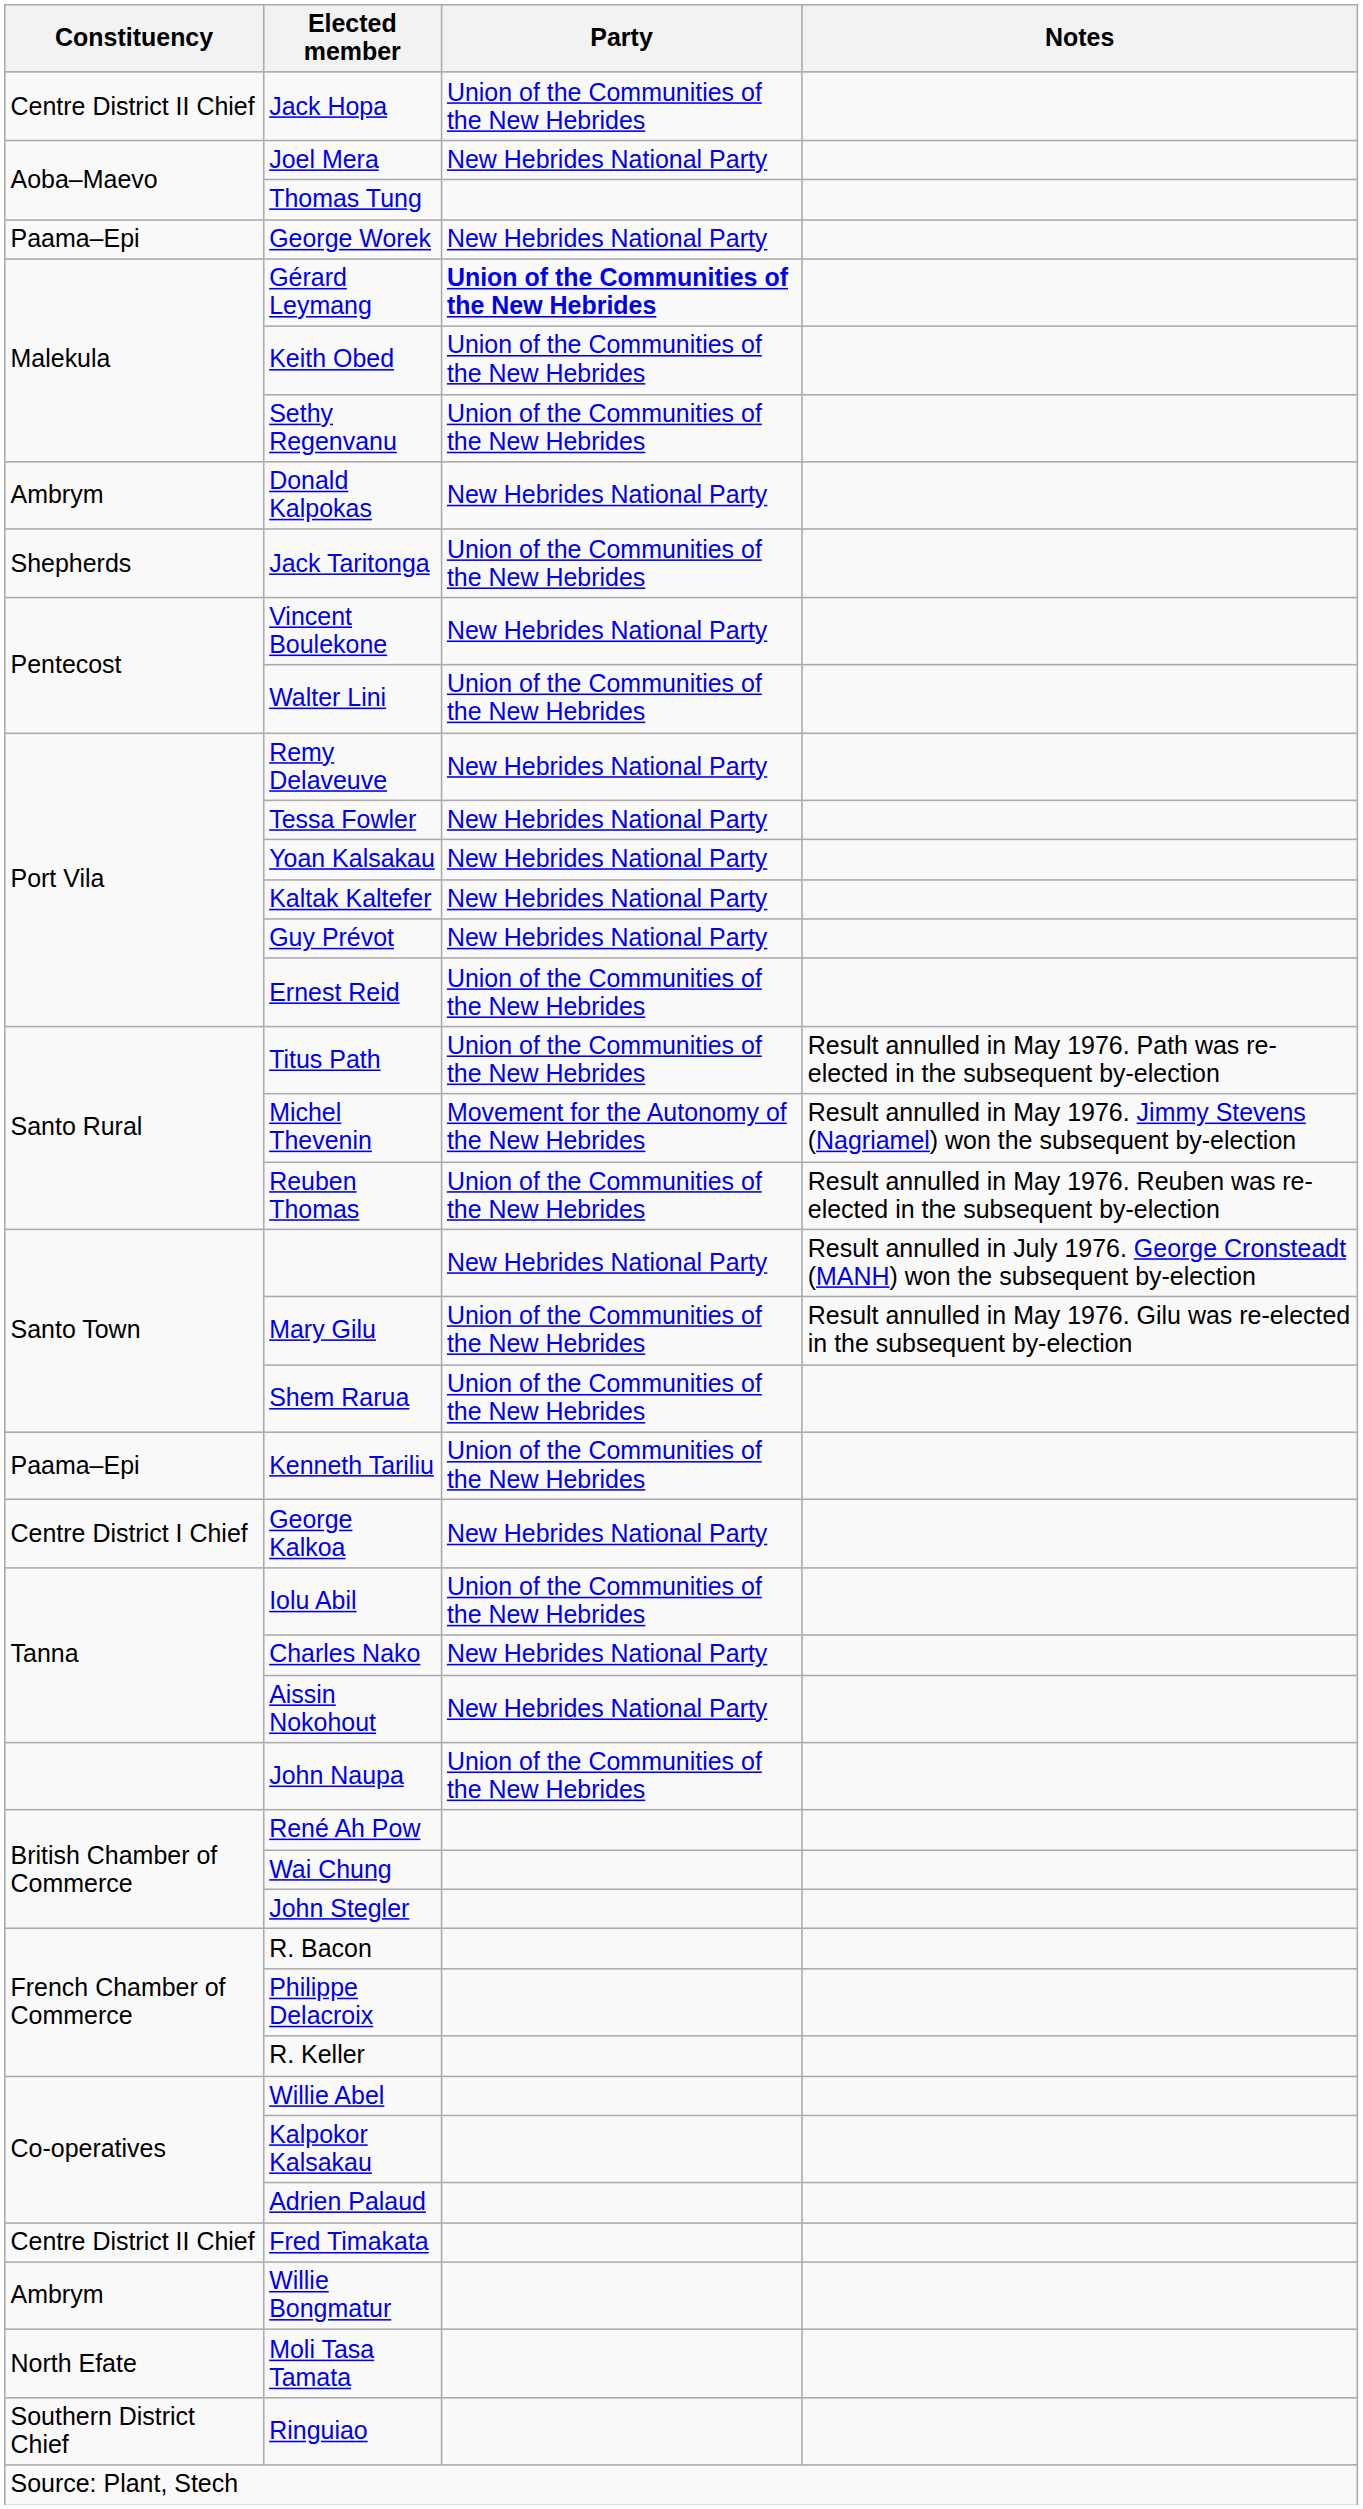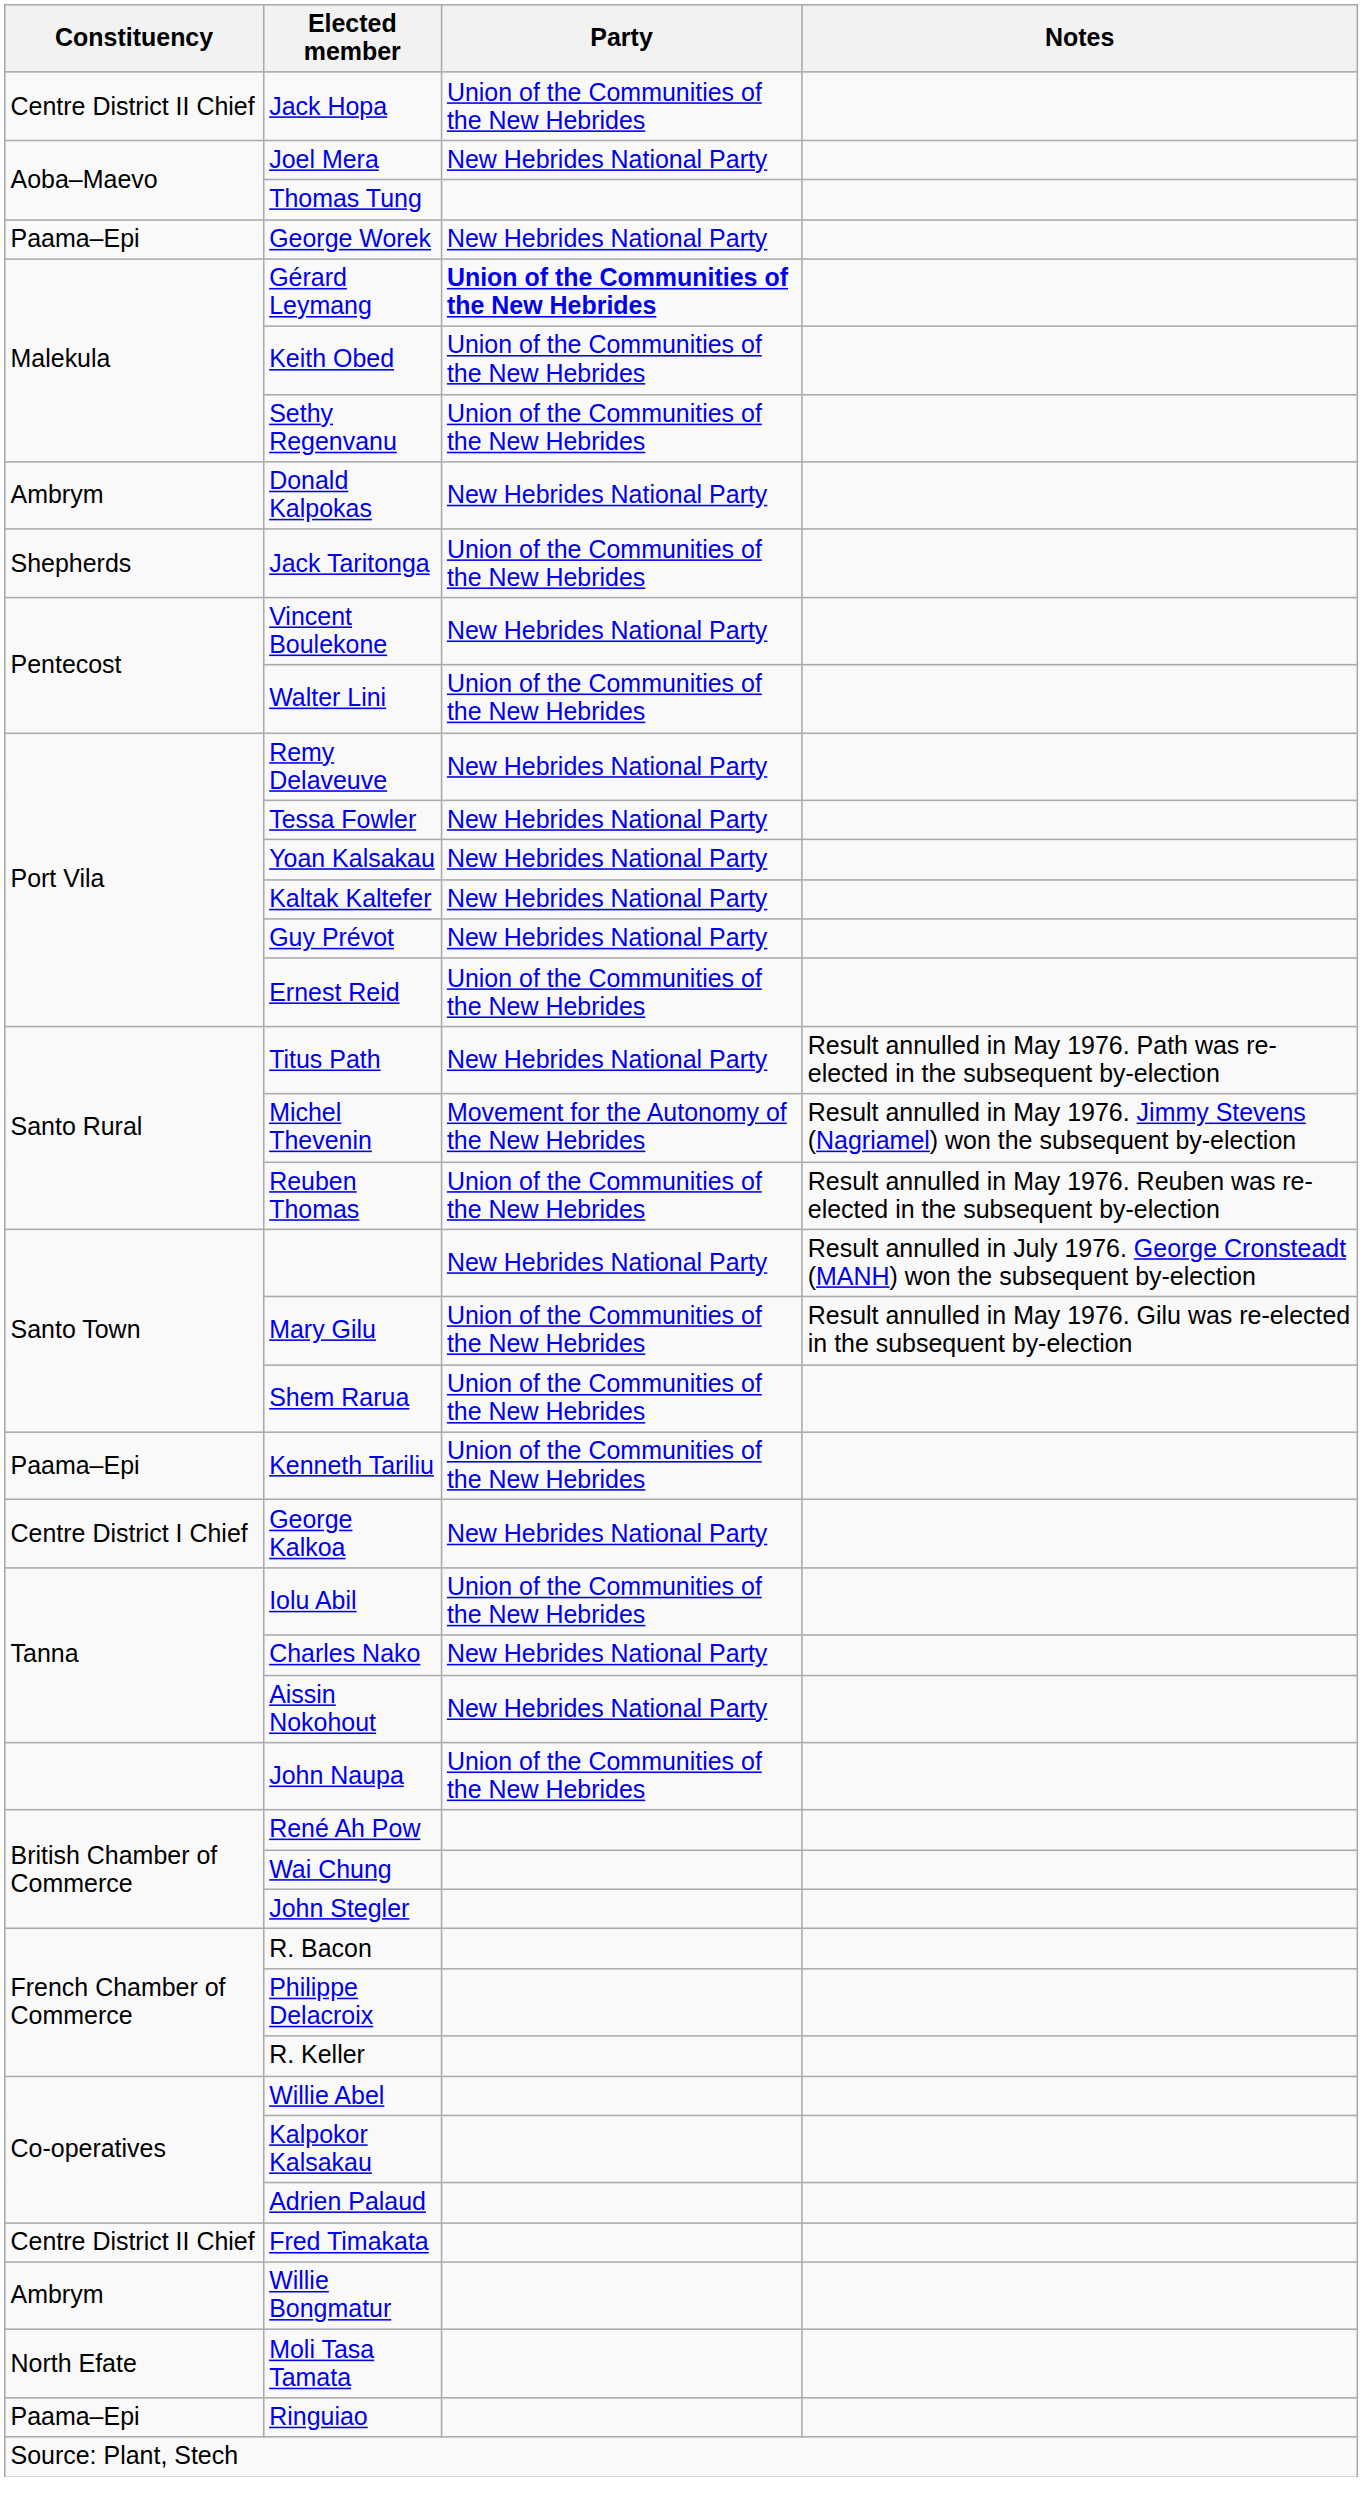Titus Path | Party: Union of the Communities of the New Hebrides -> New Hebrides National Party
Ringuiao | Constituency: Southern District Chief -> Paama–Epi
